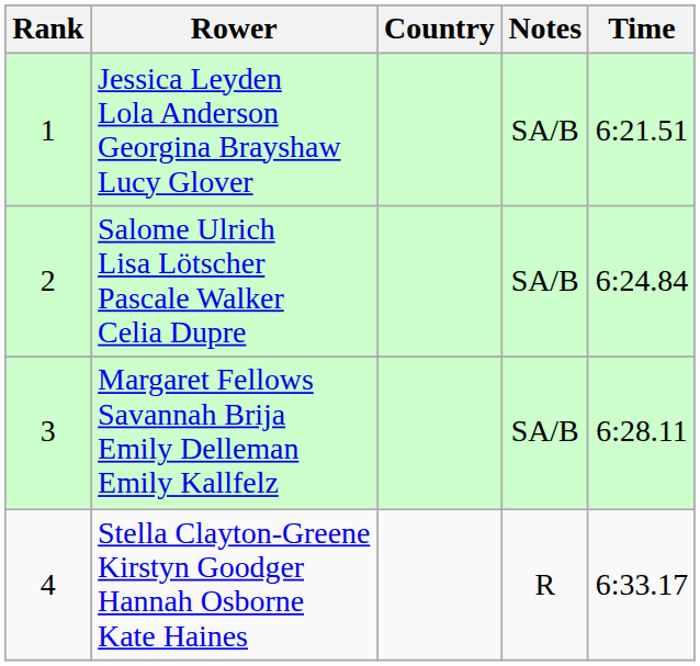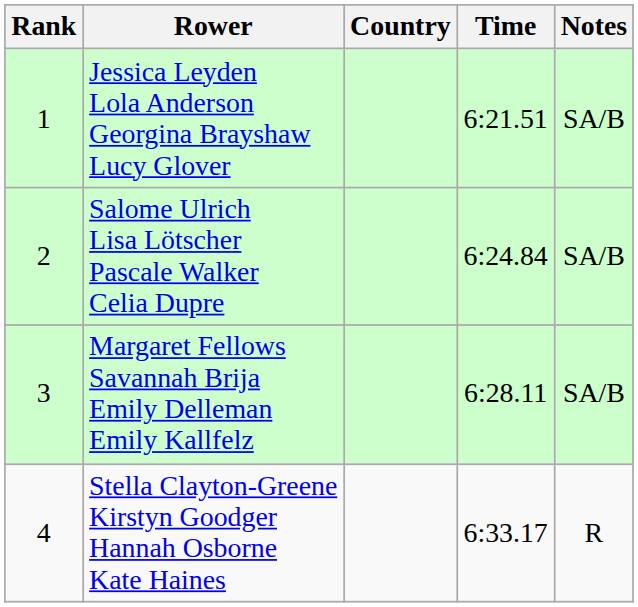columns swapped: Time <-> Notes
